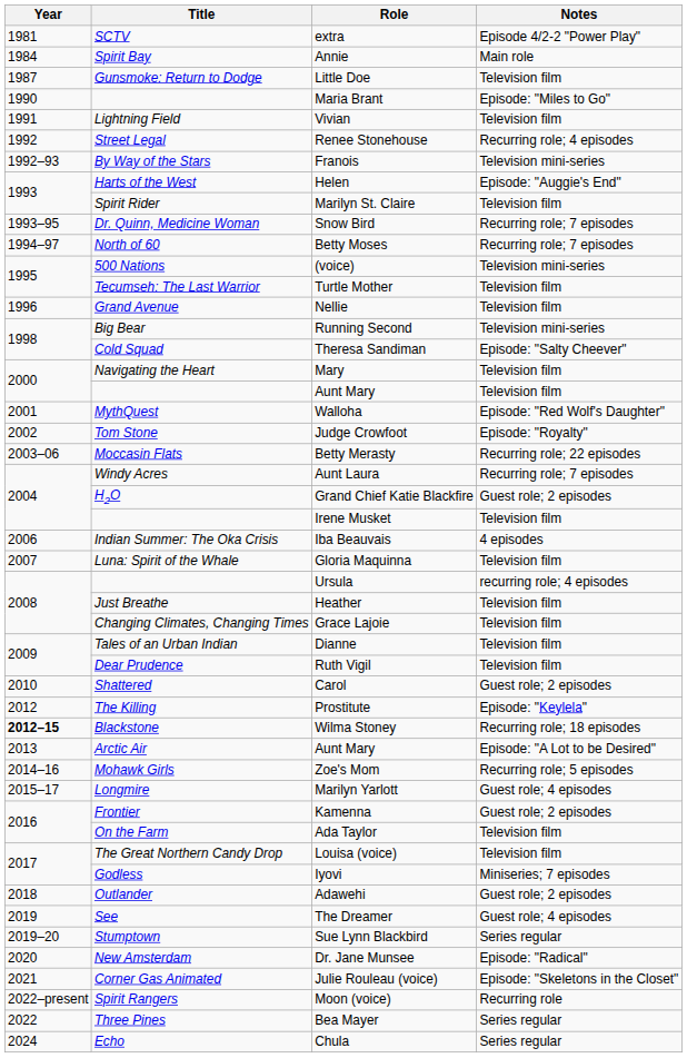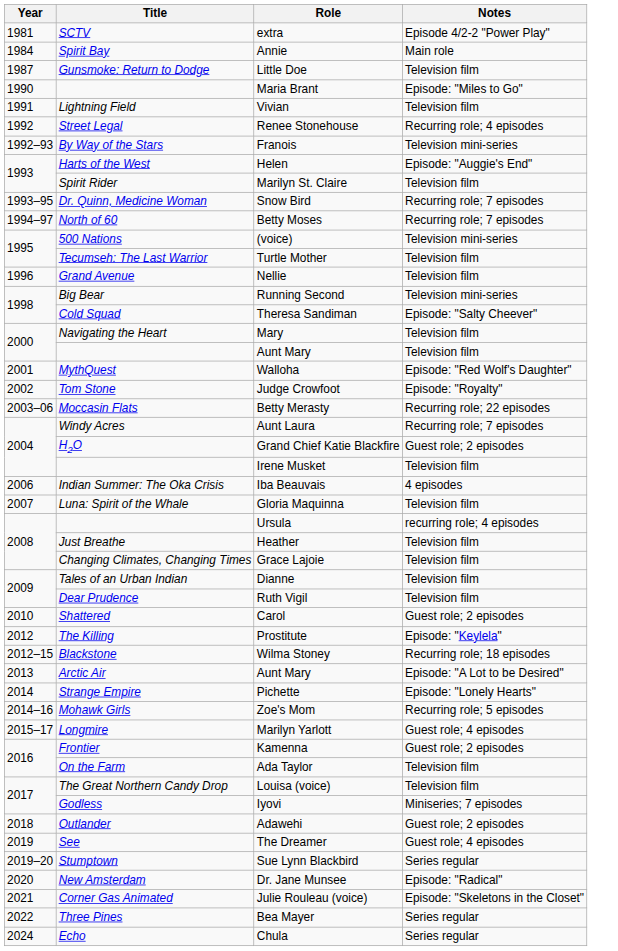Wilma Stoney | Year: bold -> normal
+ row: 2014 | Strange Empire | Pichette | Episode: "Lonely Hearts"
- row: 2022–present | Spirit Rangers | Moon (voice) | Recurring role
